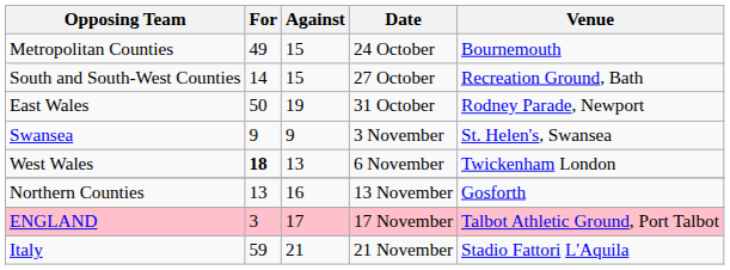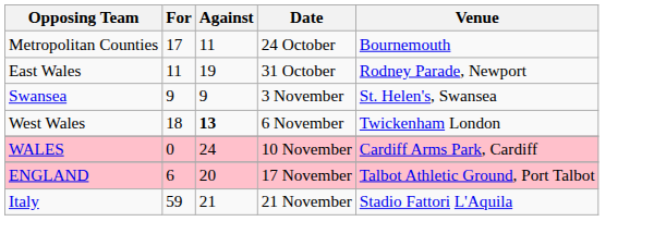Metropolitan Counties | For: 49 -> 17
Metropolitan Counties | Against: 15 -> 11
- row: South and South-West Counties | 14 | 15 | 27 October | Recreation Ground, Bath
East Wales | For: 50 -> 11
West Wales | For: bold -> normal
West Wales | Against: normal -> bold
+ row: WALES | 0 | 24 | 10 November | Cardiff Arms Park, Cardiff
- row: Northern Counties | 13 | 16 | 13 November | Gosforth
ENGLAND | For: 3 -> 6
ENGLAND | Against: 17 -> 20
